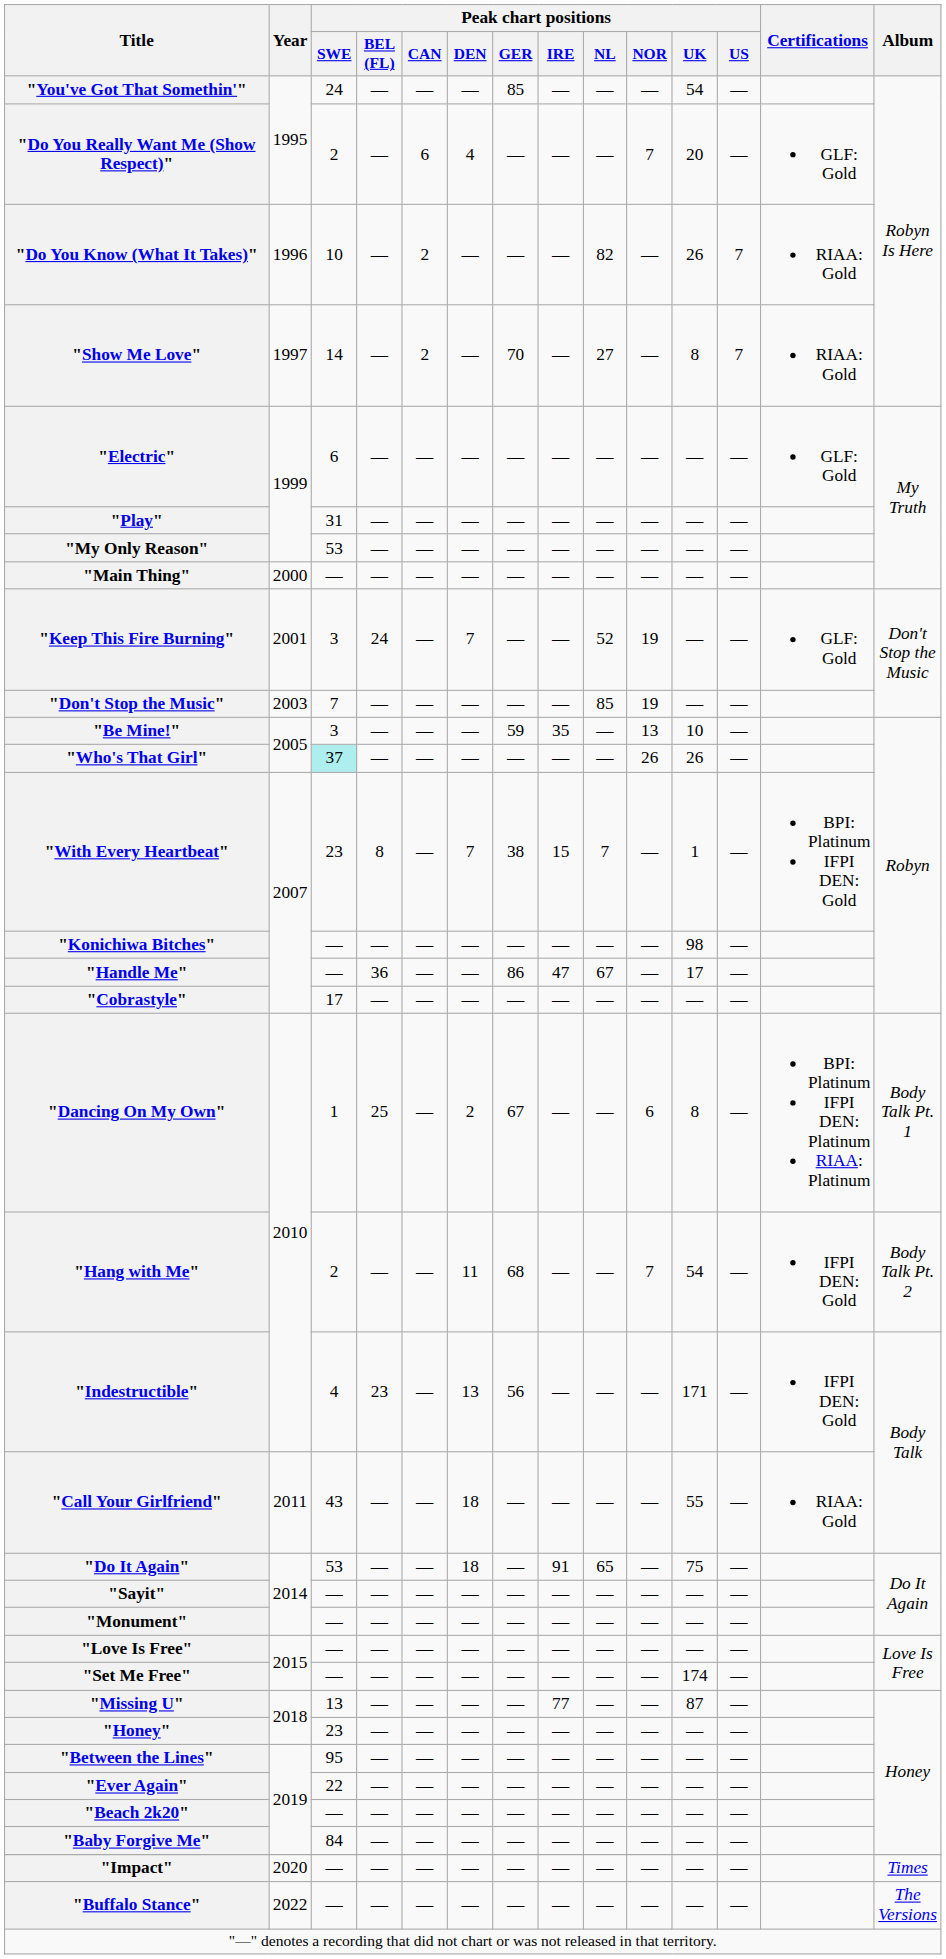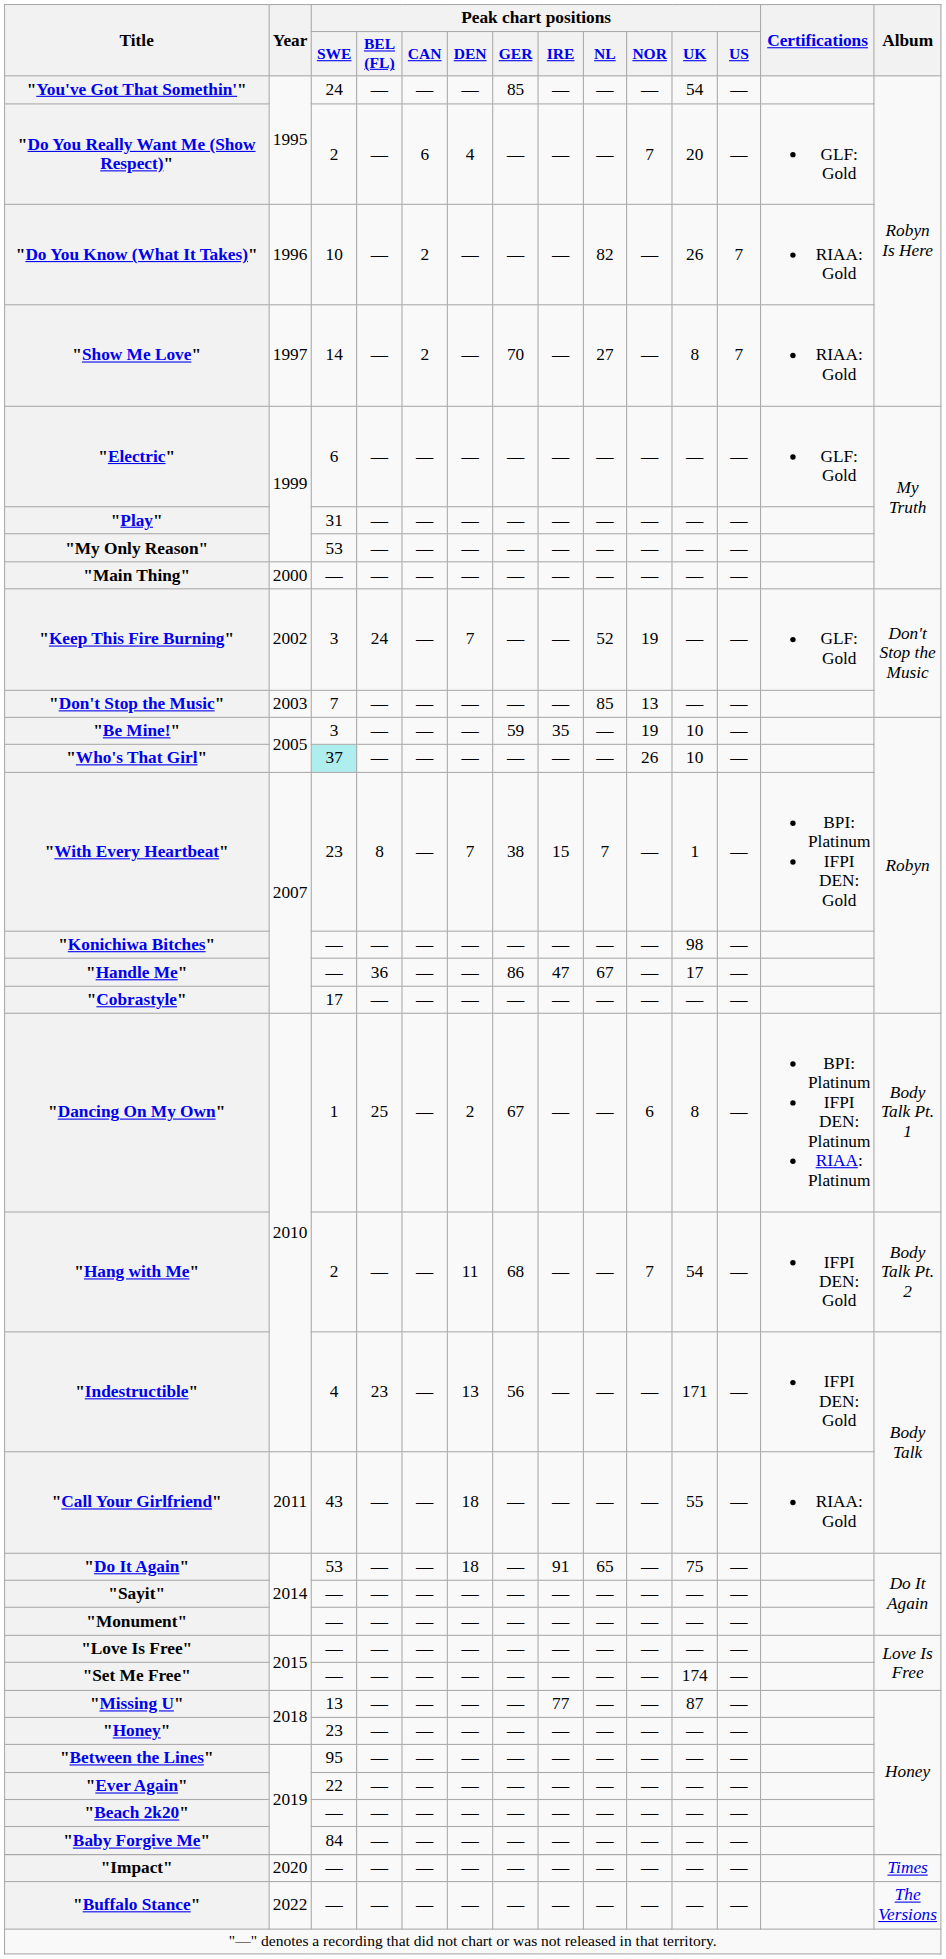"Keep This Fire Burning" | Year: 2001 -> 2002
"Don't Stop the Music" | Peak chart positions / NOR: 19 -> 13
"Be Mine!" | Peak chart positions / NOR: 13 -> 19
"Who's That Girl" | Peak chart positions / UK: 26 -> 10
